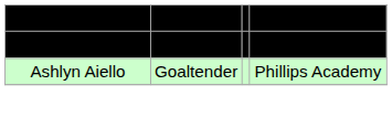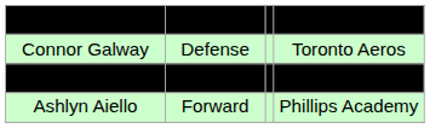Sammy Davis | column 2: Forward -> Goaltender
Sammy Davis | column 4: normal -> bold
+ row: Connor Galway | Defense | Toronto Aeros
Ashlyn Aiello | column 2: Goaltender -> Forward
